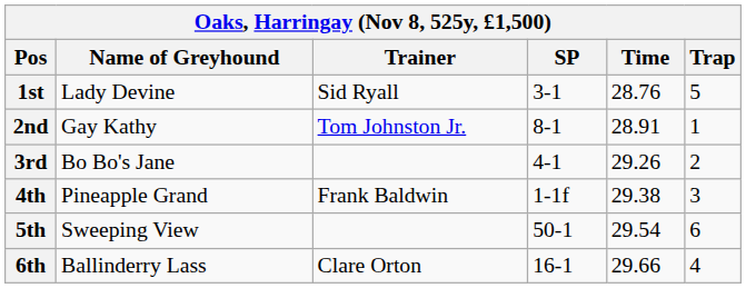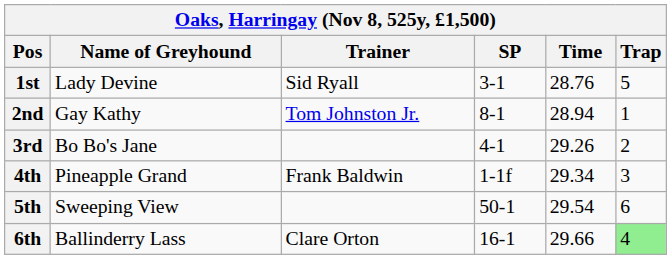2nd | Time: 28.91 -> 28.94
4th | Time: 29.38 -> 29.34
6th | Trap: no background -> lightgreen background
